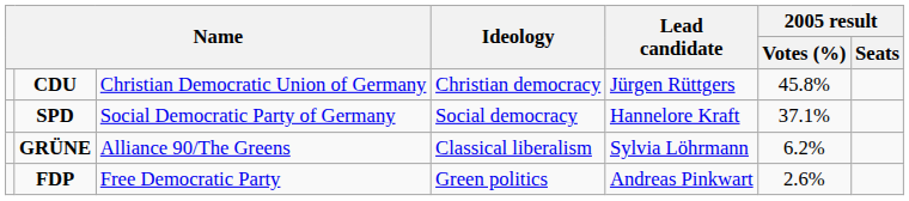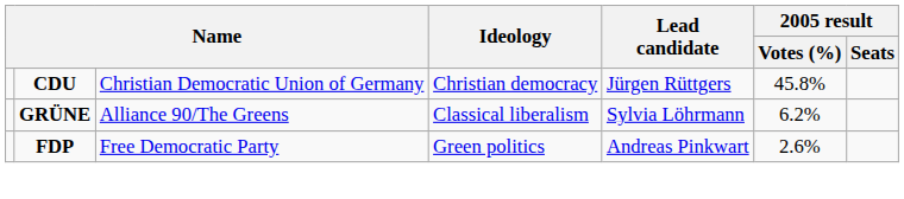- row: SPD | Social Democratic Party of Germany | Social democracy | Hannelore Kraft | 37.1%
